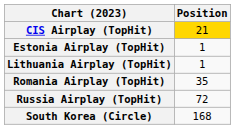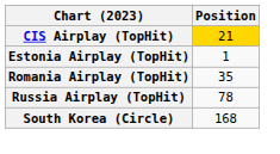- row: Lithuania Airplay (TopHit) | 1
Russia Airplay (TopHit) | Position: 72 -> 78
